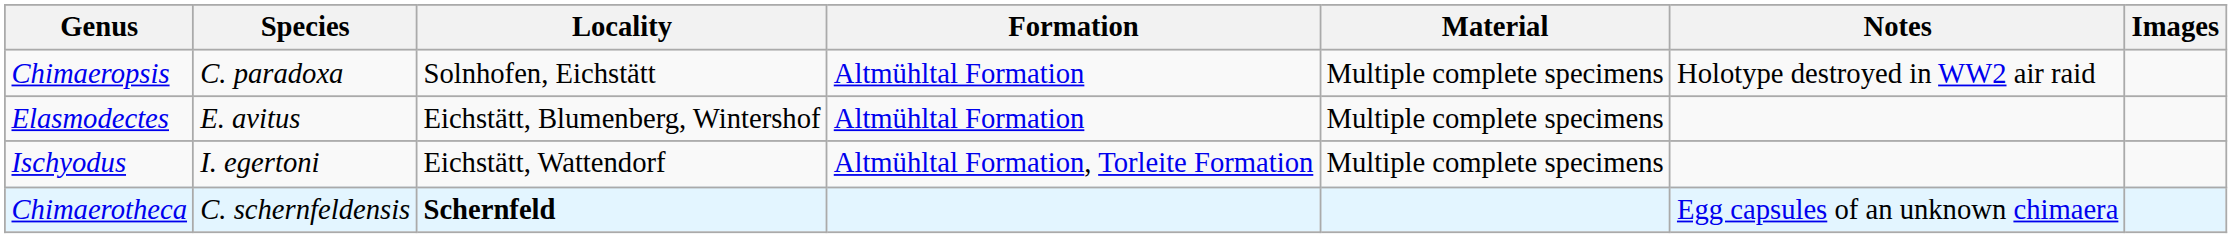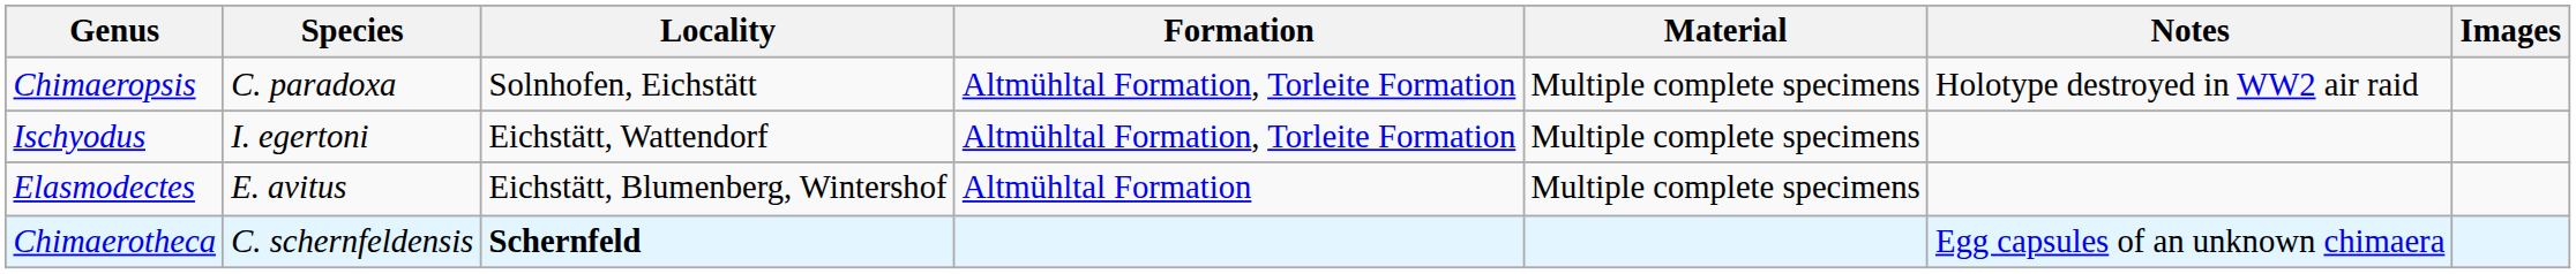Chimaeropsis | Formation: Altmühltal Formation -> Altmühltal Formation, Torleite Formation
rows swapped: Ischyodus <-> Elasmodectes
